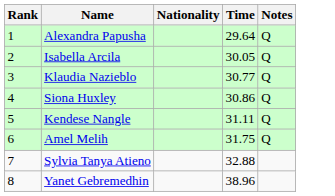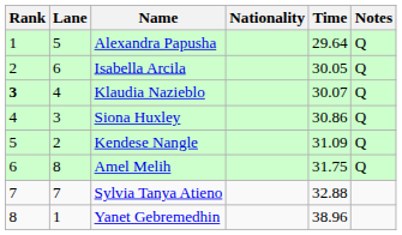+ column: Lane | 5 | 6 | 4 | 3 | 2 | 8 | 7 | 1
Klaudia Nazieblo | Rank: normal -> bold
Klaudia Nazieblo | Time: 30.77 -> 30.07
Kendese Nangle | Time: 31.11 -> 31.09
